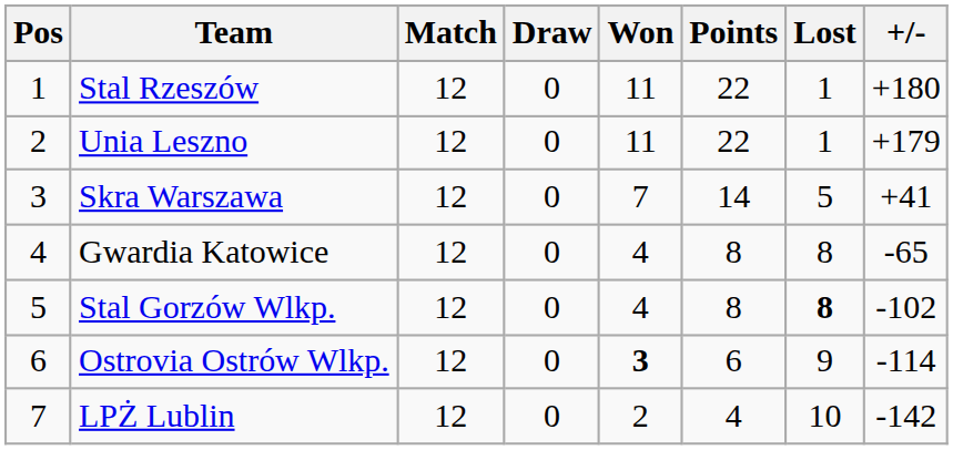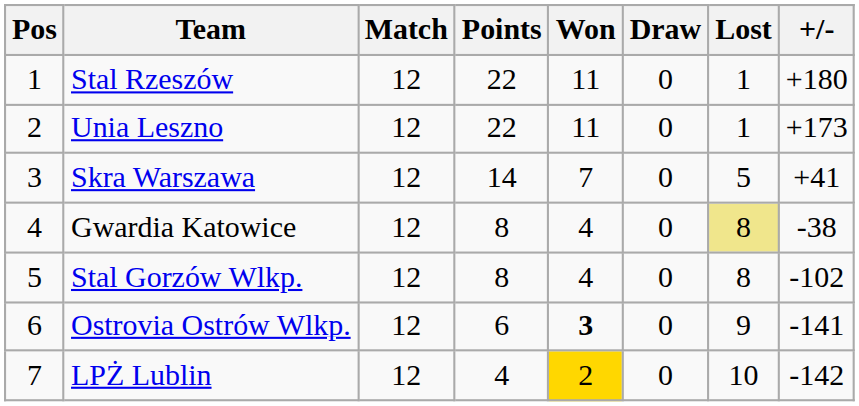columns swapped: Points <-> Draw
Unia Leszno | +/-: +179 -> +173
Gwardia Katowice | Lost: no background -> khaki background
Gwardia Katowice | +/-: -65 -> -38
Stal Gorzów Wlkp. | Lost: bold -> normal
Ostrovia Ostrów Wlkp. | +/-: -114 -> -141
LPŻ Lublin | Won: no background -> gold background
